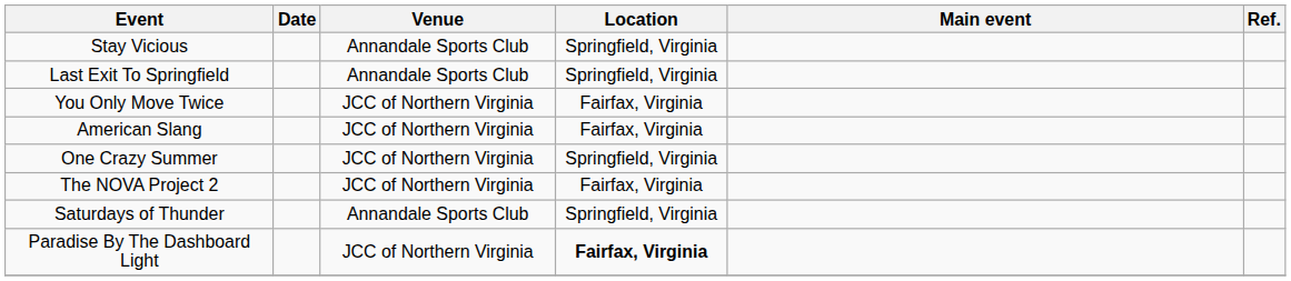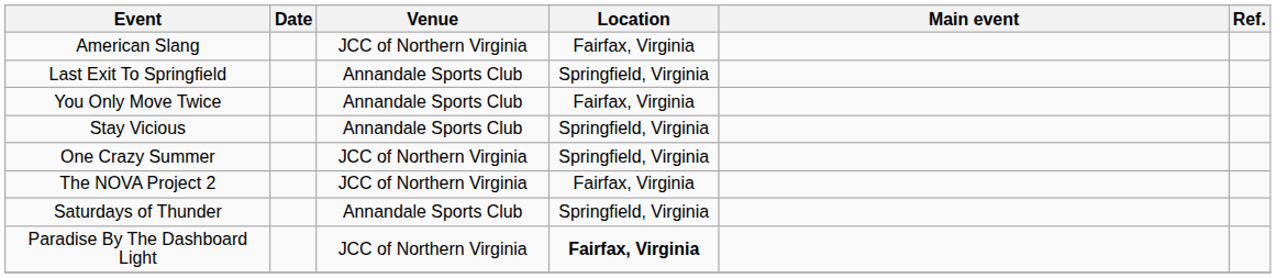rows swapped: Stay Vicious <-> American Slang
You Only Move Twice | Venue: JCC of Northern Virginia -> Annandale Sports Club
